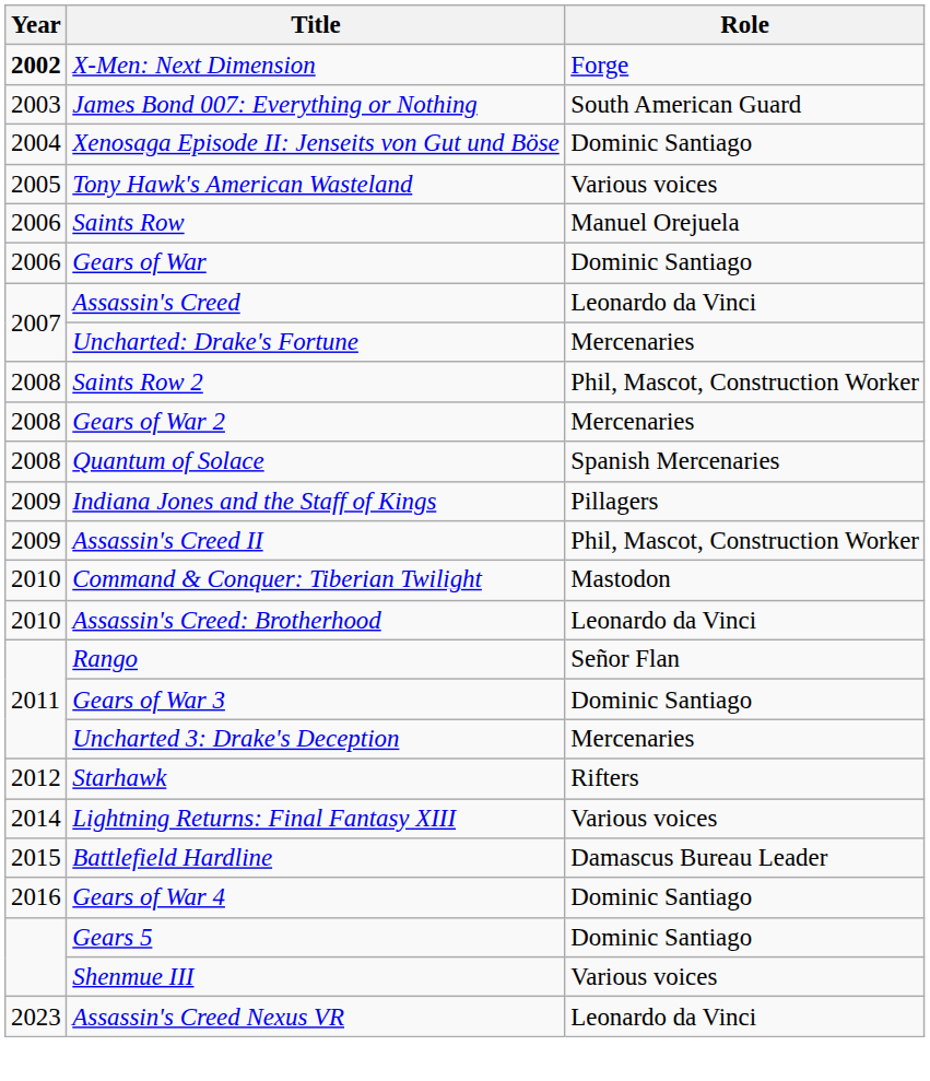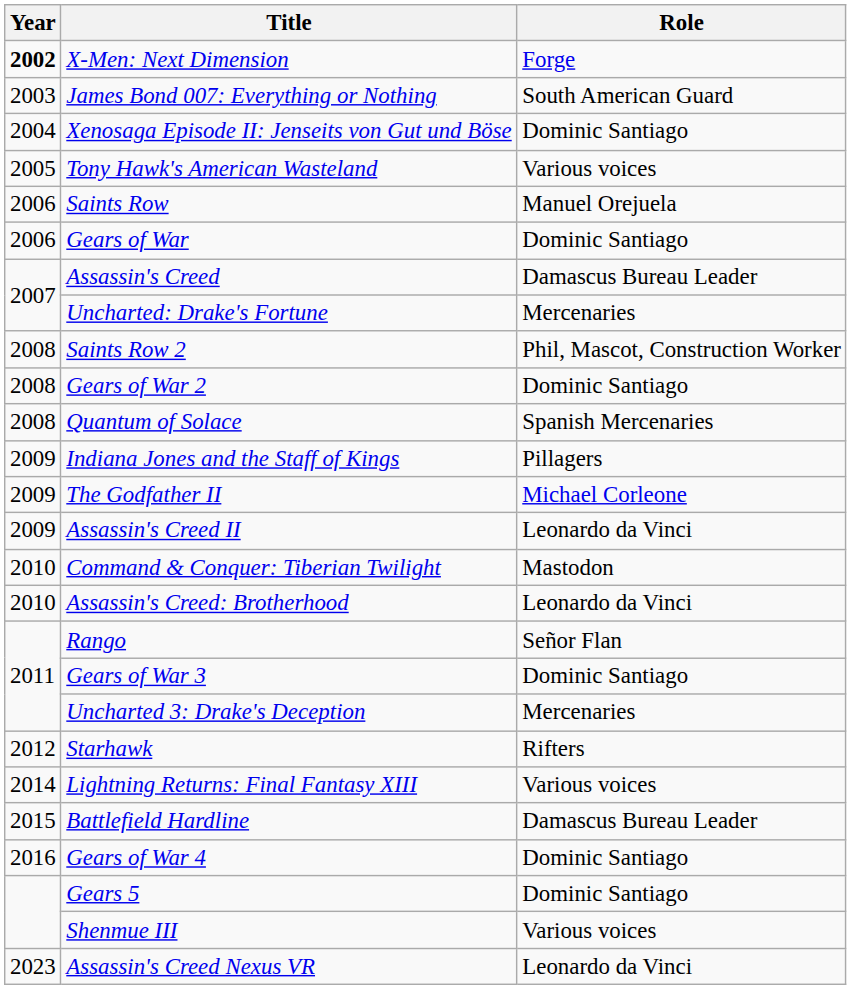Assassin's Creed | Role: Leonardo da Vinci -> Damascus Bureau Leader
Gears of War 2 | Role: Mercenaries -> Dominic Santiago
+ row: 2009 | The Godfather II | Michael Corleone
Assassin's Creed II | Role: Phil, Mascot, Construction Worker -> Leonardo da Vinci
